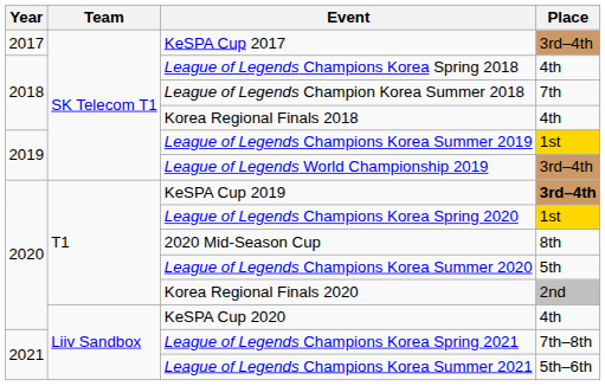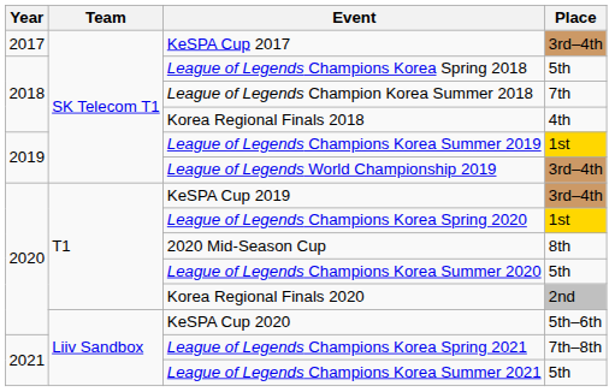League of Legends Champions Korea Spring 2018 | Place: 4th -> 5th
KeSPA Cup 2019 | Place: bold -> normal
KeSPA Cup 2020 | Place: 4th -> 5th–6th
League of Legends Champions Korea Summer 2021 | Place: 5th–6th -> 5th
